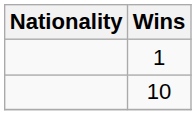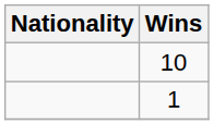rows swapped: 10 <-> 1
